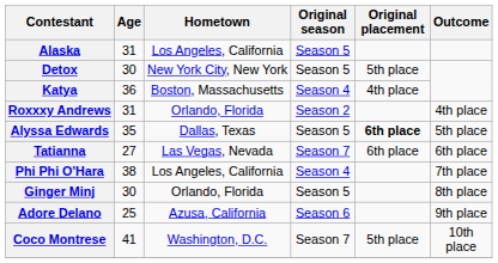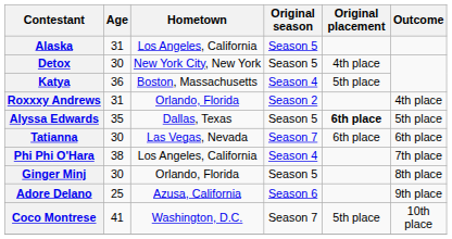Detox | Original placement: 5th place -> 4th place
Katya | Original placement: 4th place -> 5th place
Tatianna | Age: 27 -> 30
